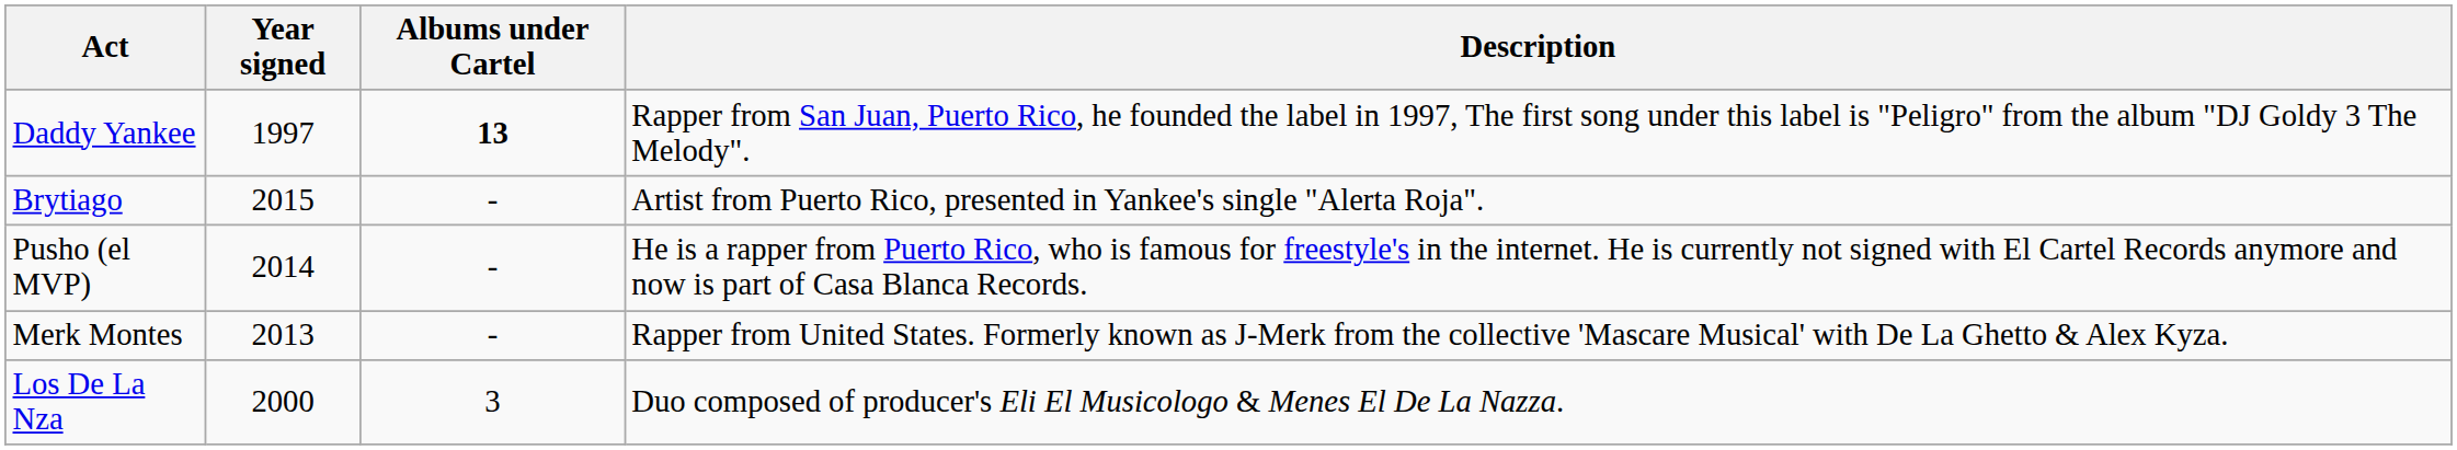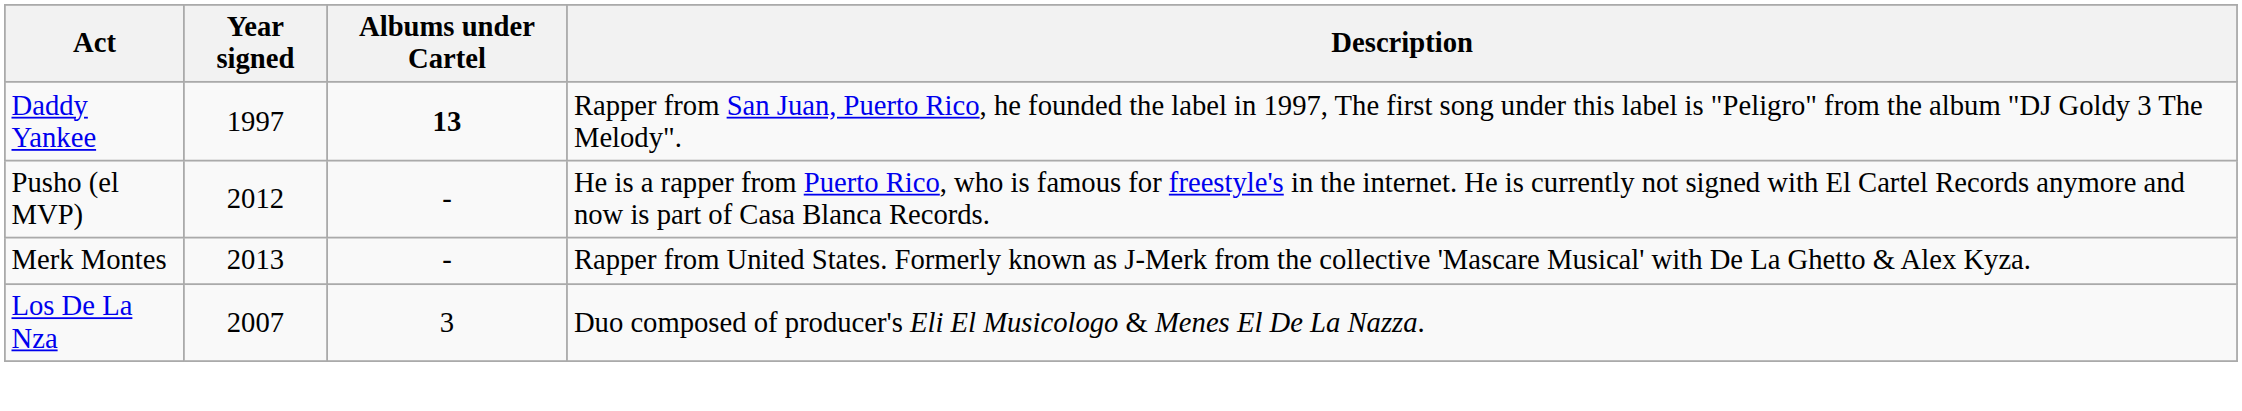- row: Brytiago | 2015 | - | Artist from Puerto Rico, presented in Yankee's single "Alerta Roja".
Pusho (el MVP) | Year signed: 2014 -> 2012
Los De La Nza | Year signed: 2000 -> 2007
